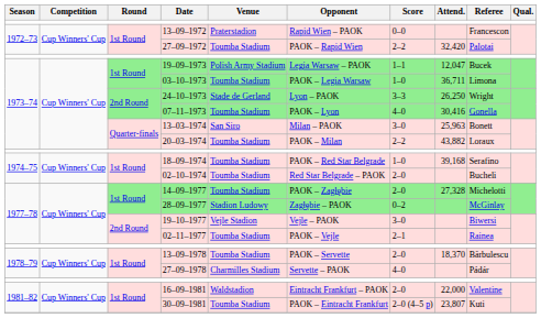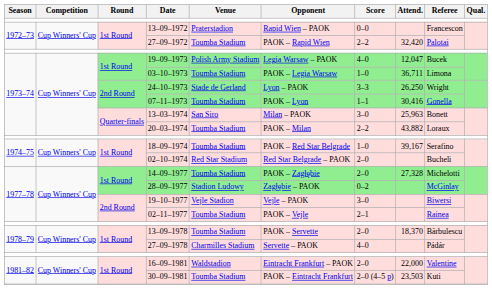19–09–1973 | Score: 1–1 -> 4–0
07–11–1973 | Score: 4–0 -> 1–1
18–09–1974 | Attend.: 39,168 -> 39,167
02–10–1974 | Venue: Toumba Stadium -> Red Star Stadium
30–09–1981 | Attend.: 23,807 -> 23,503
